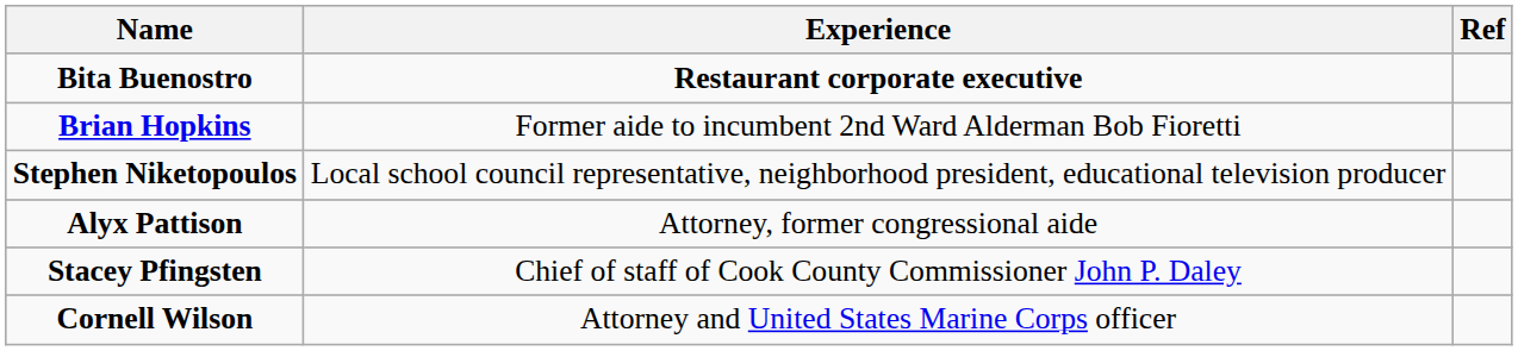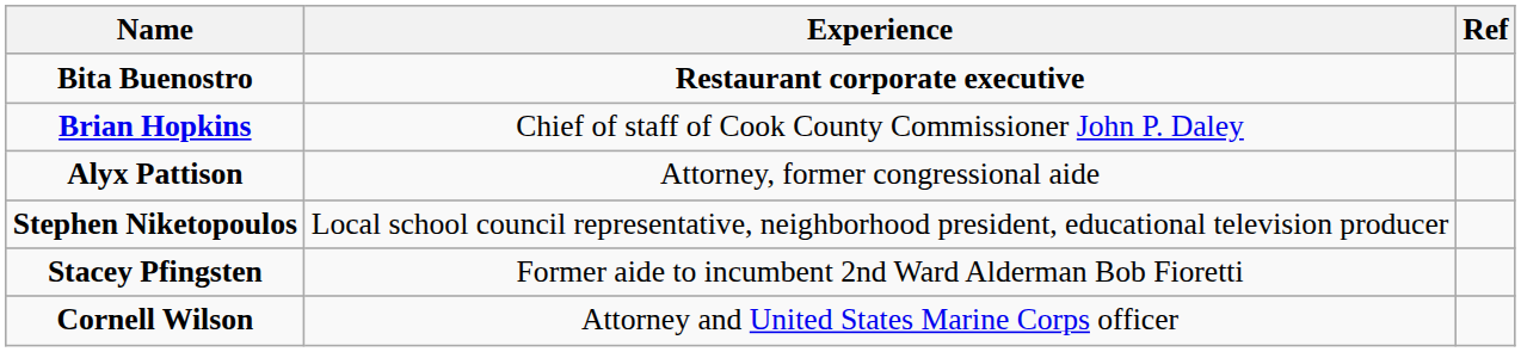Brian Hopkins | Experience: Former aide to incumbent 2nd Ward Alderman Bob Fioretti -> Chief of staff of Cook County Commissioner John P. Daley
rows swapped: Stephen Niketopoulos <-> Alyx Pattison
Stacey Pfingsten | Experience: Chief of staff of Cook County Commissioner John P. Daley -> Former aide to incumbent 2nd Ward Alderman Bob Fioretti
